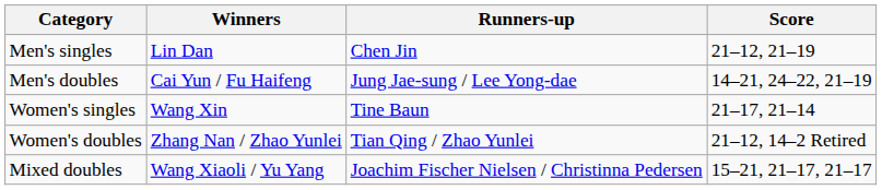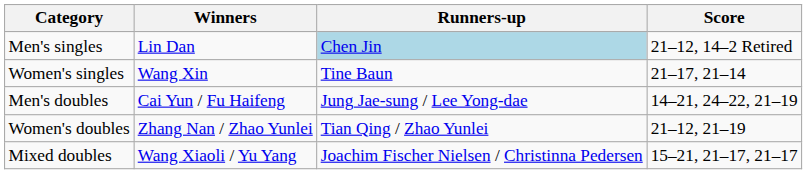Men's singles | Runners-up: no background -> lightblue background
Men's singles | Score: 21–12, 21–19 -> 21–12, 14–2 Retired
rows swapped: Women's singles <-> Men's doubles
Women's doubles | Score: 21–12, 14–2 Retired -> 21–12, 21–19
